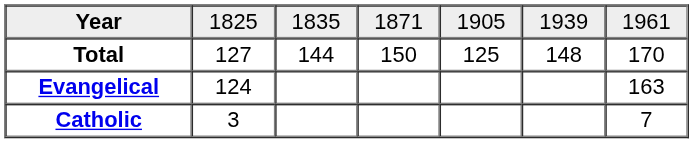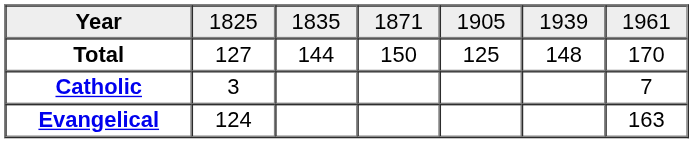rows swapped: Catholic <-> Evangelical
